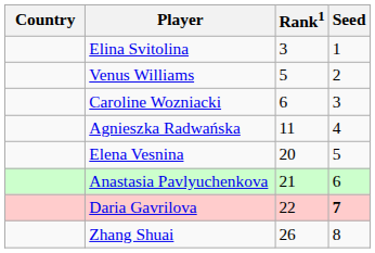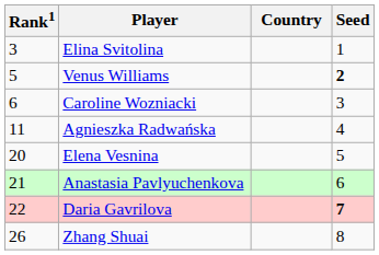columns swapped: Country <-> Rank1
Venus Williams | Seed: normal -> bold
